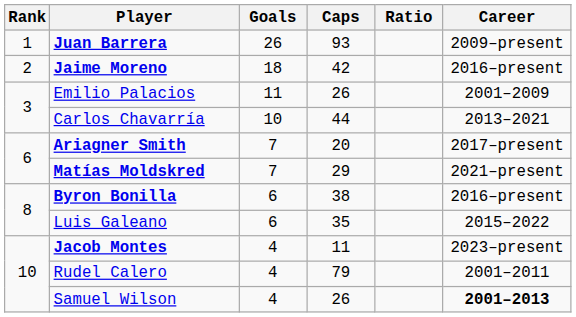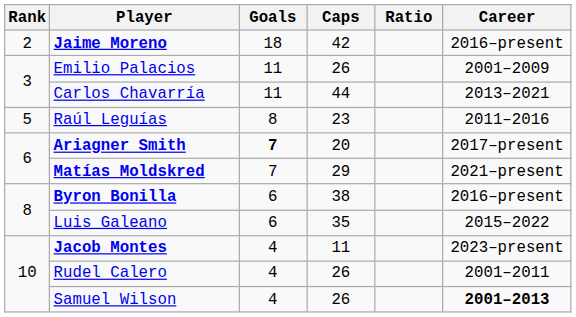- row: 1 | Juan Barrera | 26 | 93 | 2009–present
Carlos Chavarría | Goals: 10 -> 11
+ row: 5 | Raúl Leguías | 8 | 23 | 2011–2016
Ariagner Smith | Goals: normal -> bold
Rudel Calero | Caps: 79 -> 26
